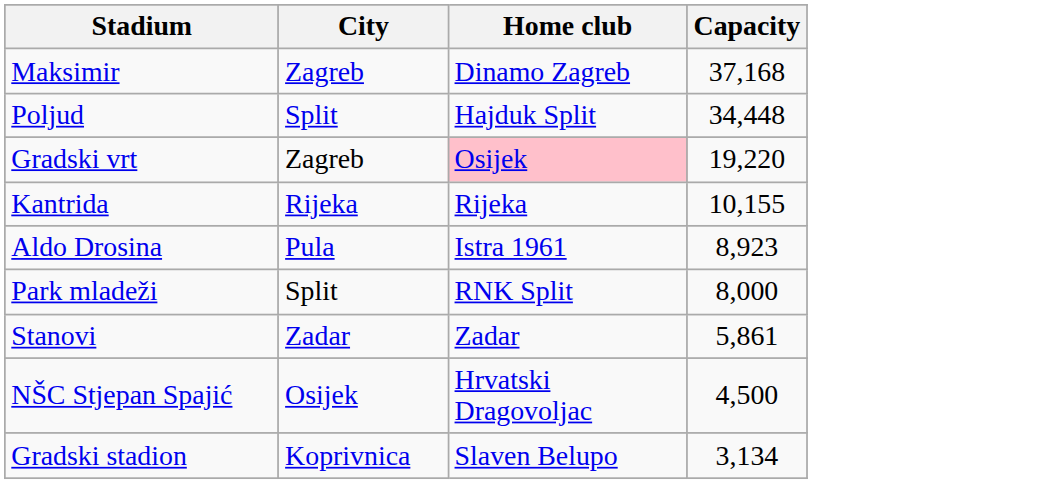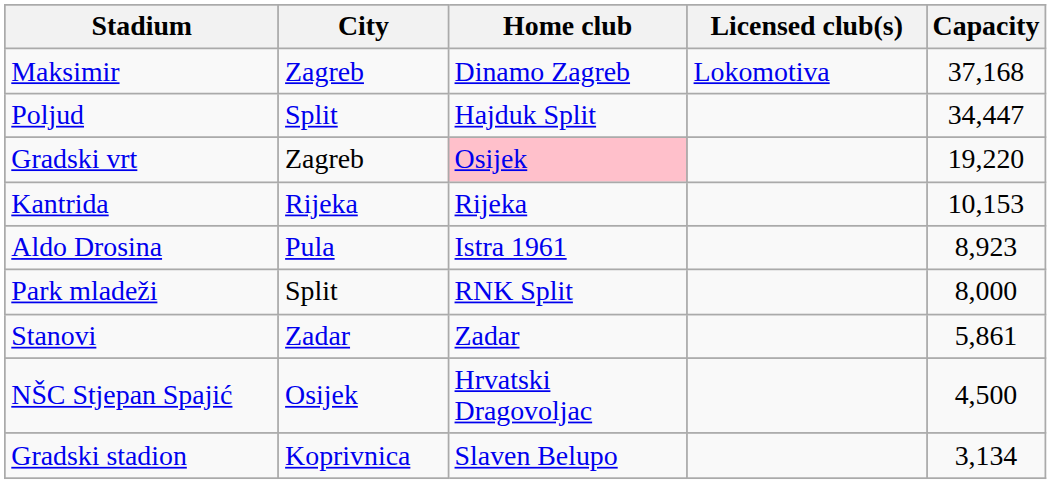+ column: Licensed club(s) | Lokomotiva
Poljud | Capacity: 34,448 -> 34,447
Kantrida | Capacity: 10,155 -> 10,153
